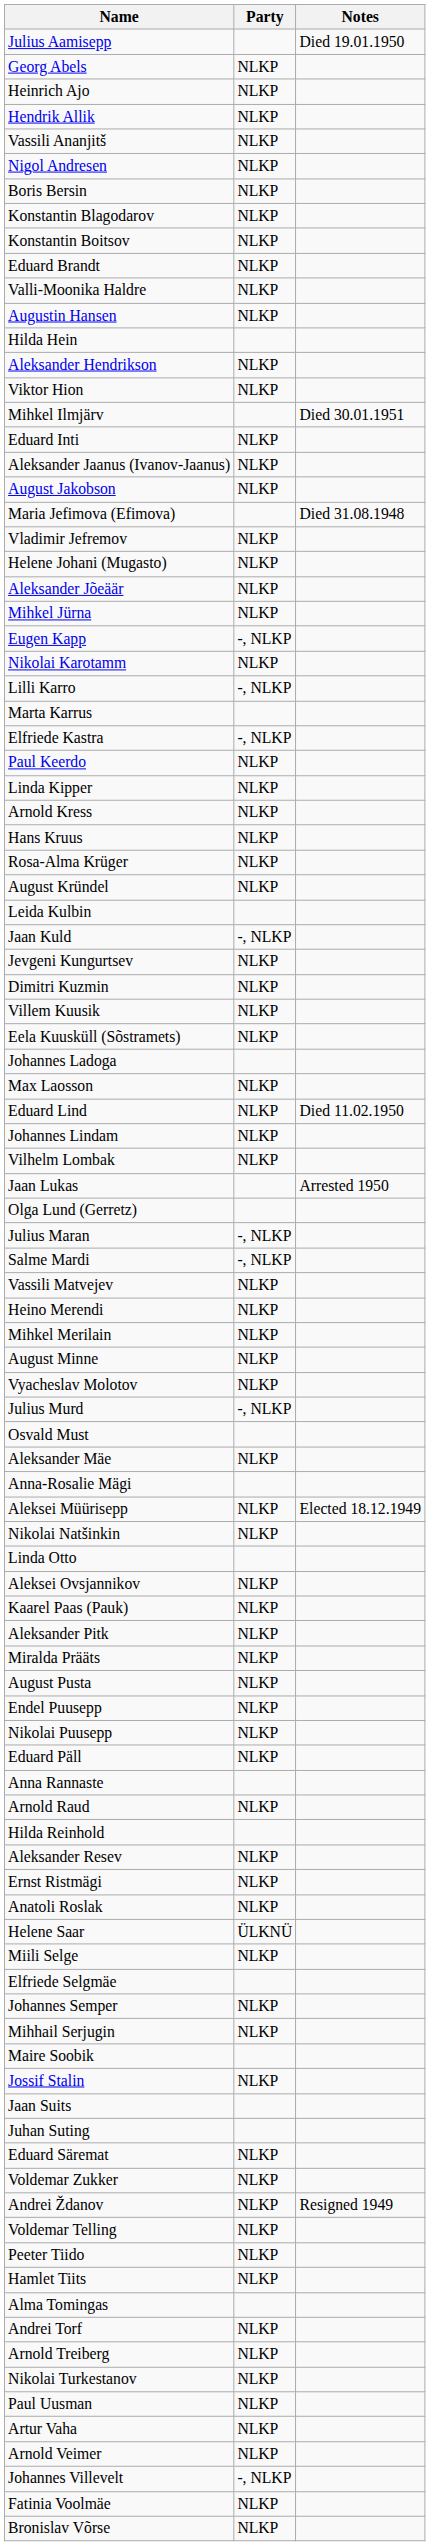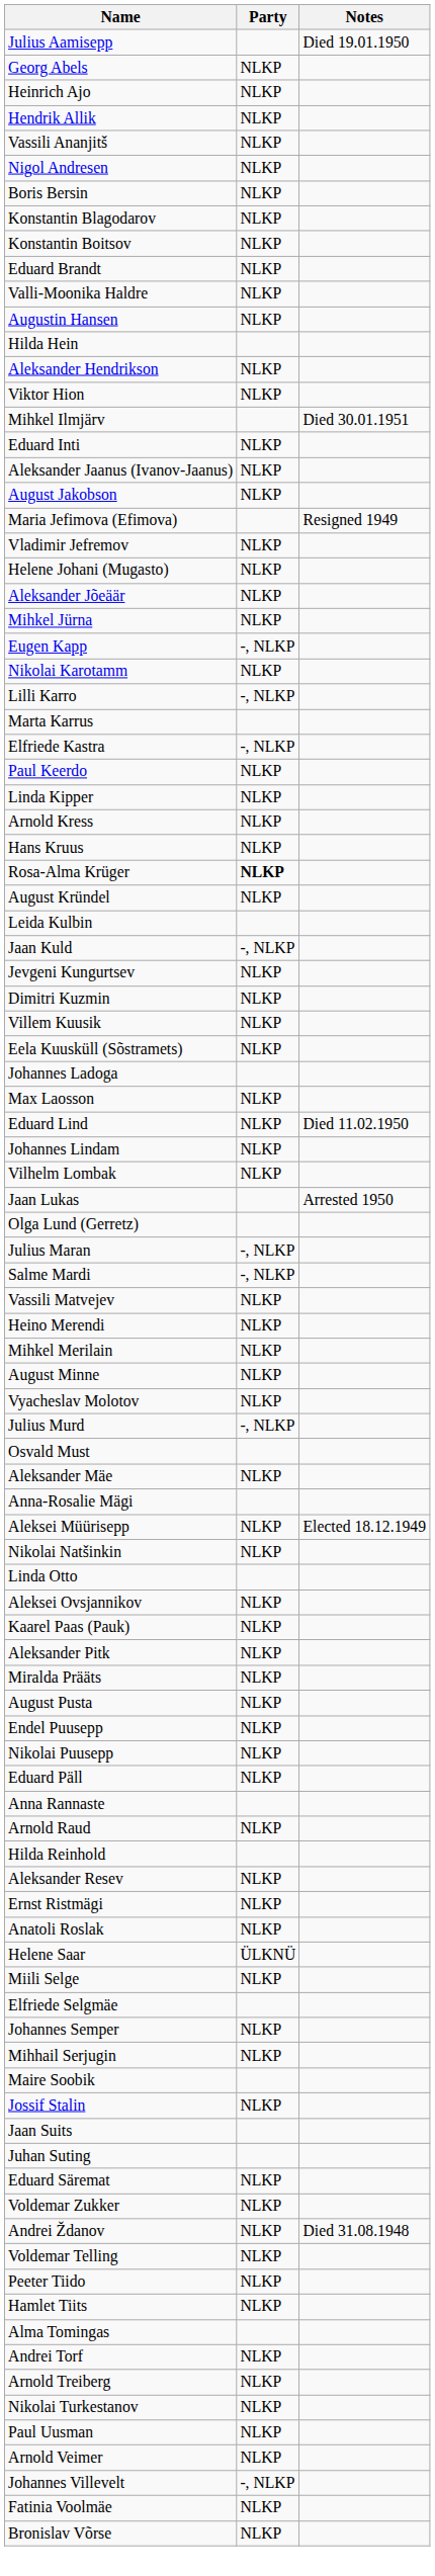Maria Jefimova (Efimova) | Notes: Died 31.08.1948 -> Resigned 1949
Rosa-Alma Krüger | Party: normal -> bold
Andrei Ždanov | Notes: Resigned 1949 -> Died 31.08.1948
- row: Artur Vaha | NLKP
